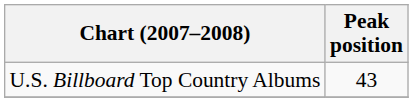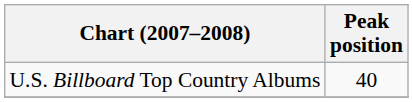U.S. Billboard Top Country Albums | Peak position: 43 -> 40
